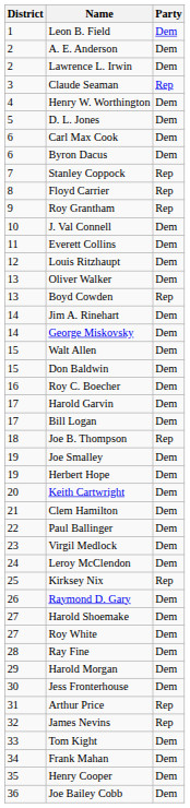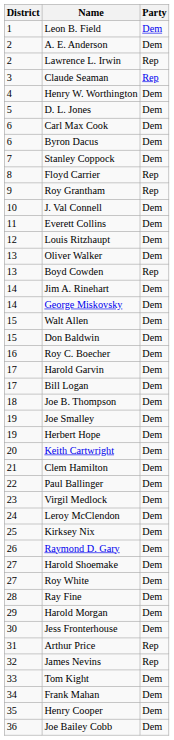Lawrence L. Irwin | Party: Dem -> Rep
Stanley Coppock | Party: Rep -> Dem
Joe B. Thompson | Party: Rep -> Dem
Kirksey Nix | Party: Rep -> Dem
